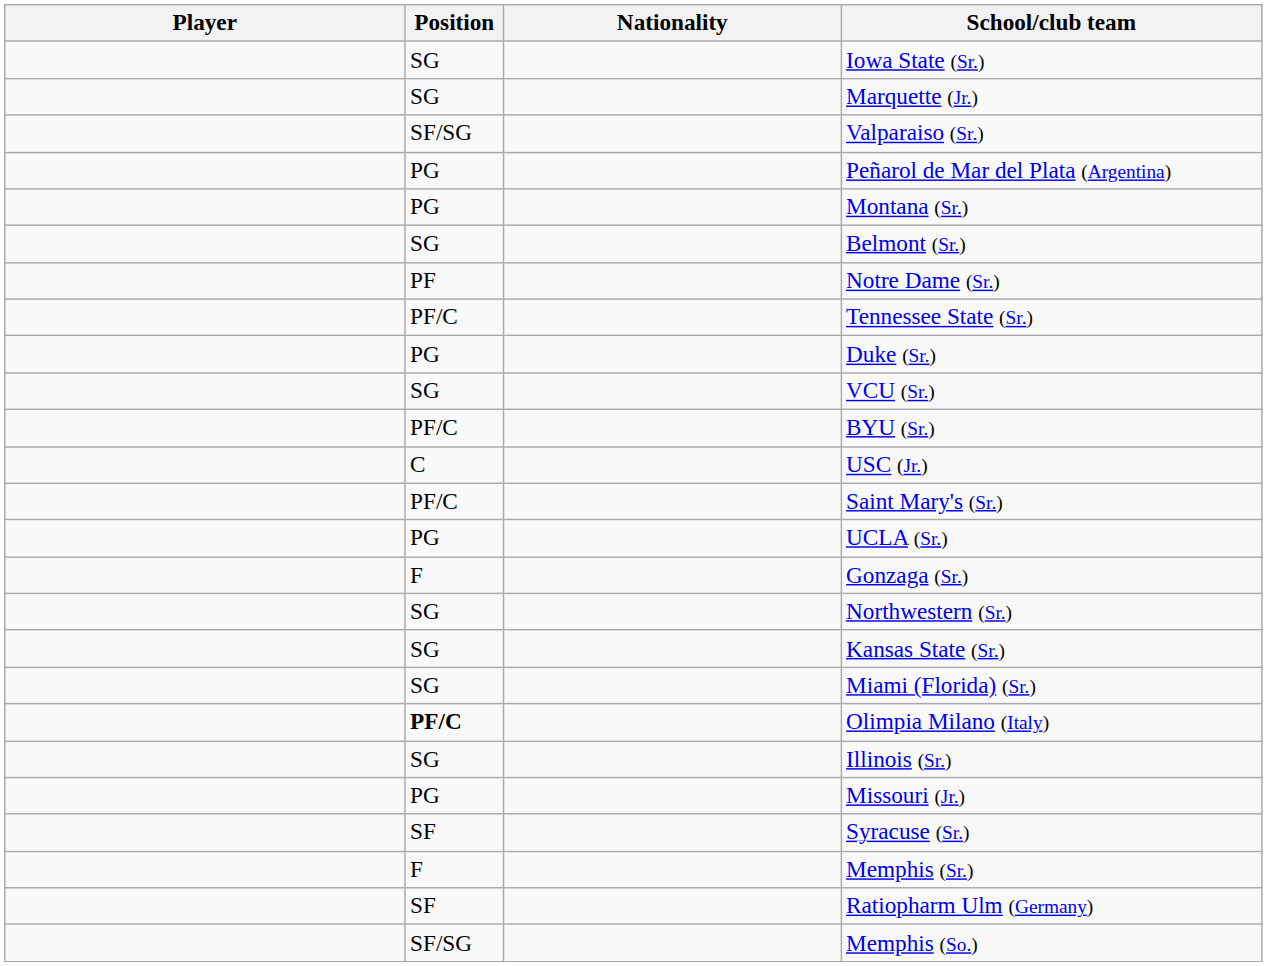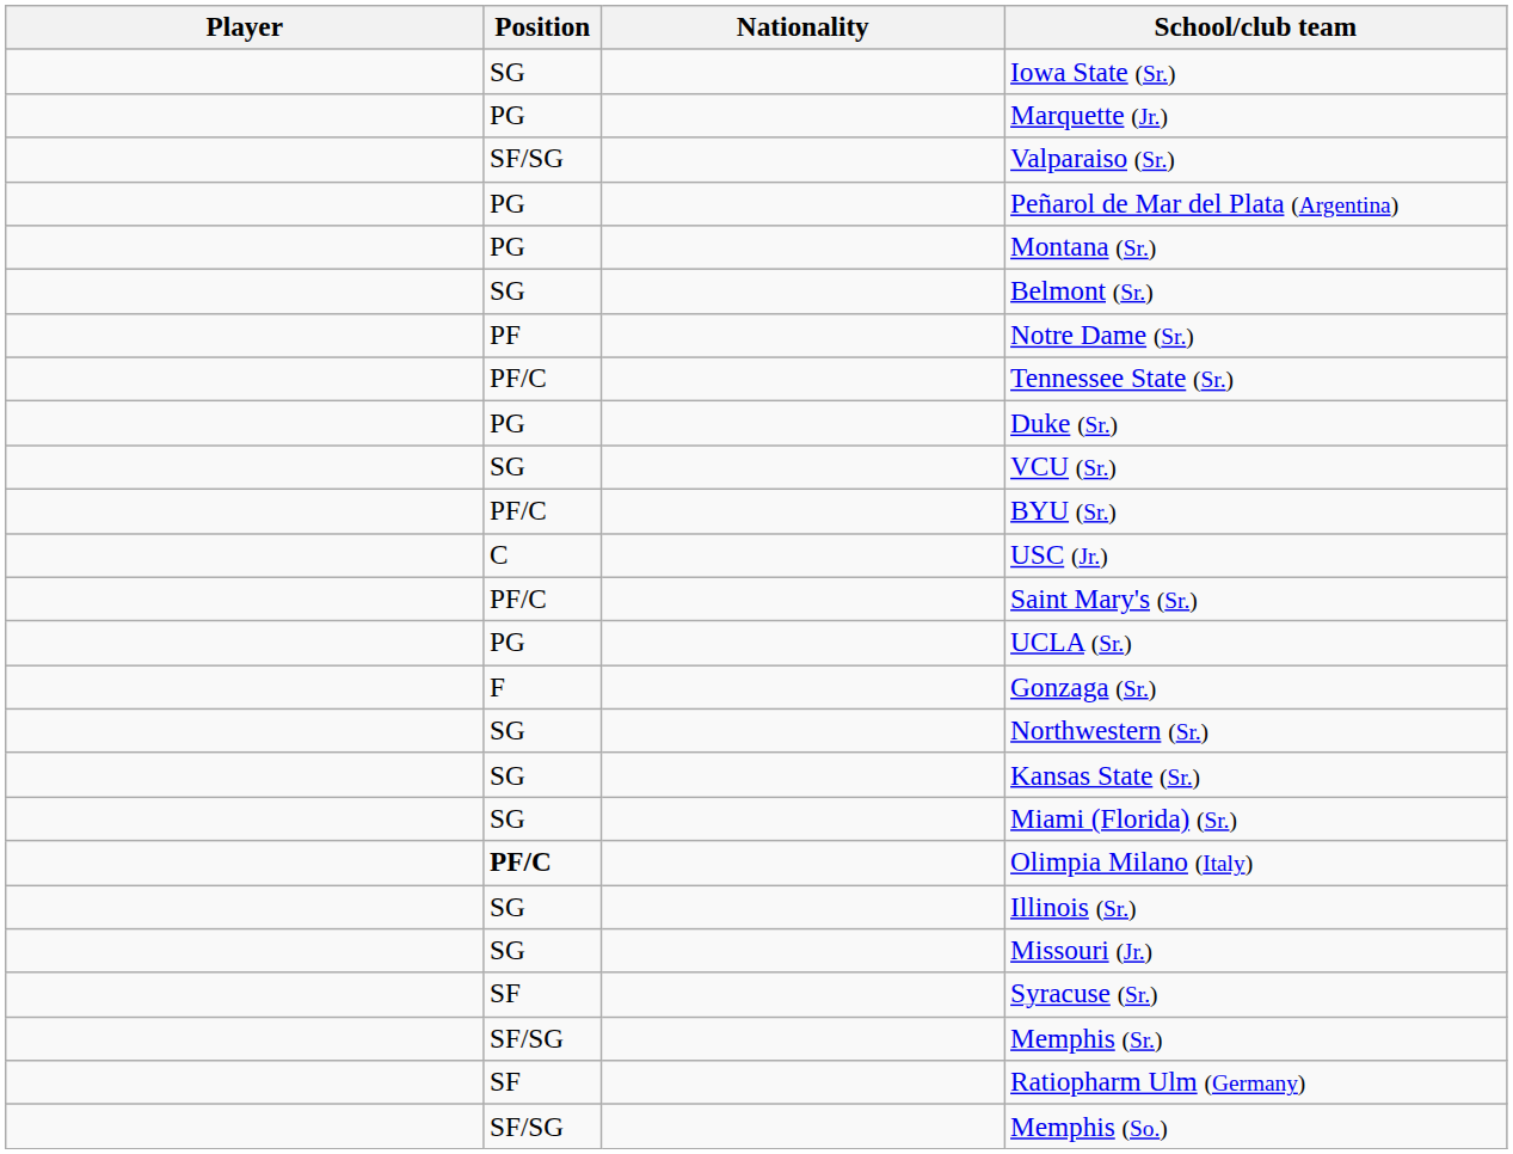Marquette (Jr.) | Position: SG -> PG
Missouri (Jr.) | Position: PG -> SG
Memphis (Sr.) | Position: F -> SF/SG
